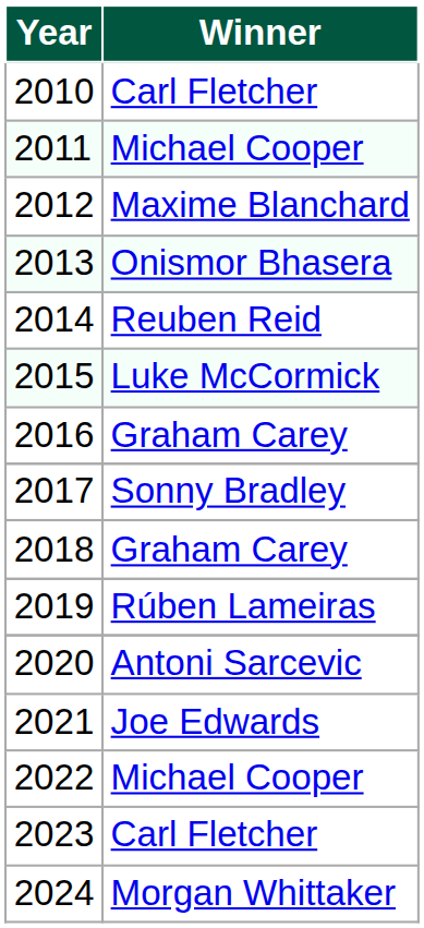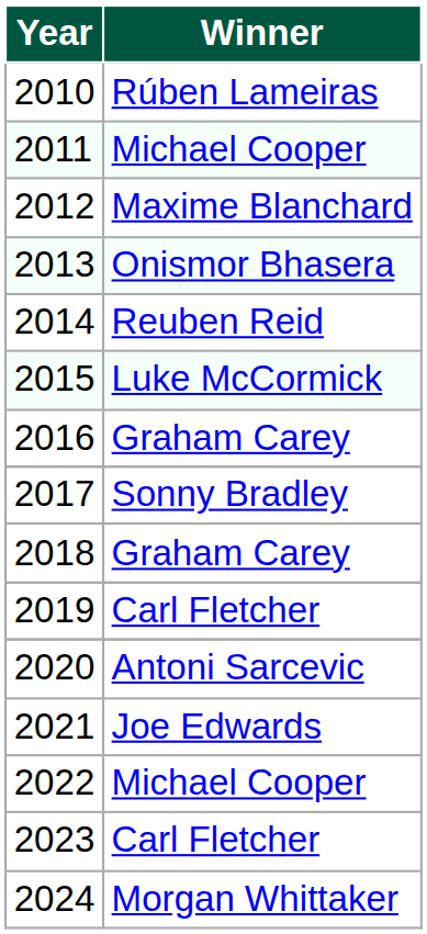2010 | Winner: Carl Fletcher -> Rúben Lameiras
2019 | Winner: Rúben Lameiras -> Carl Fletcher
